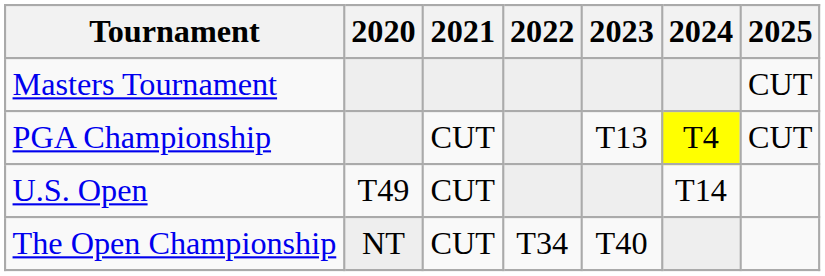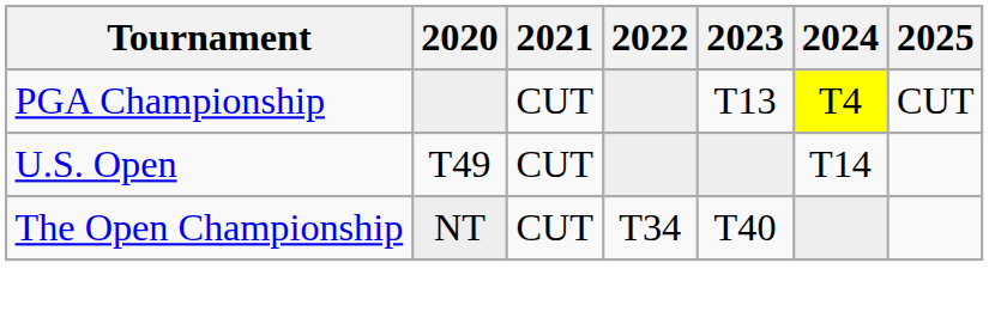- row: Masters Tournament | CUT
